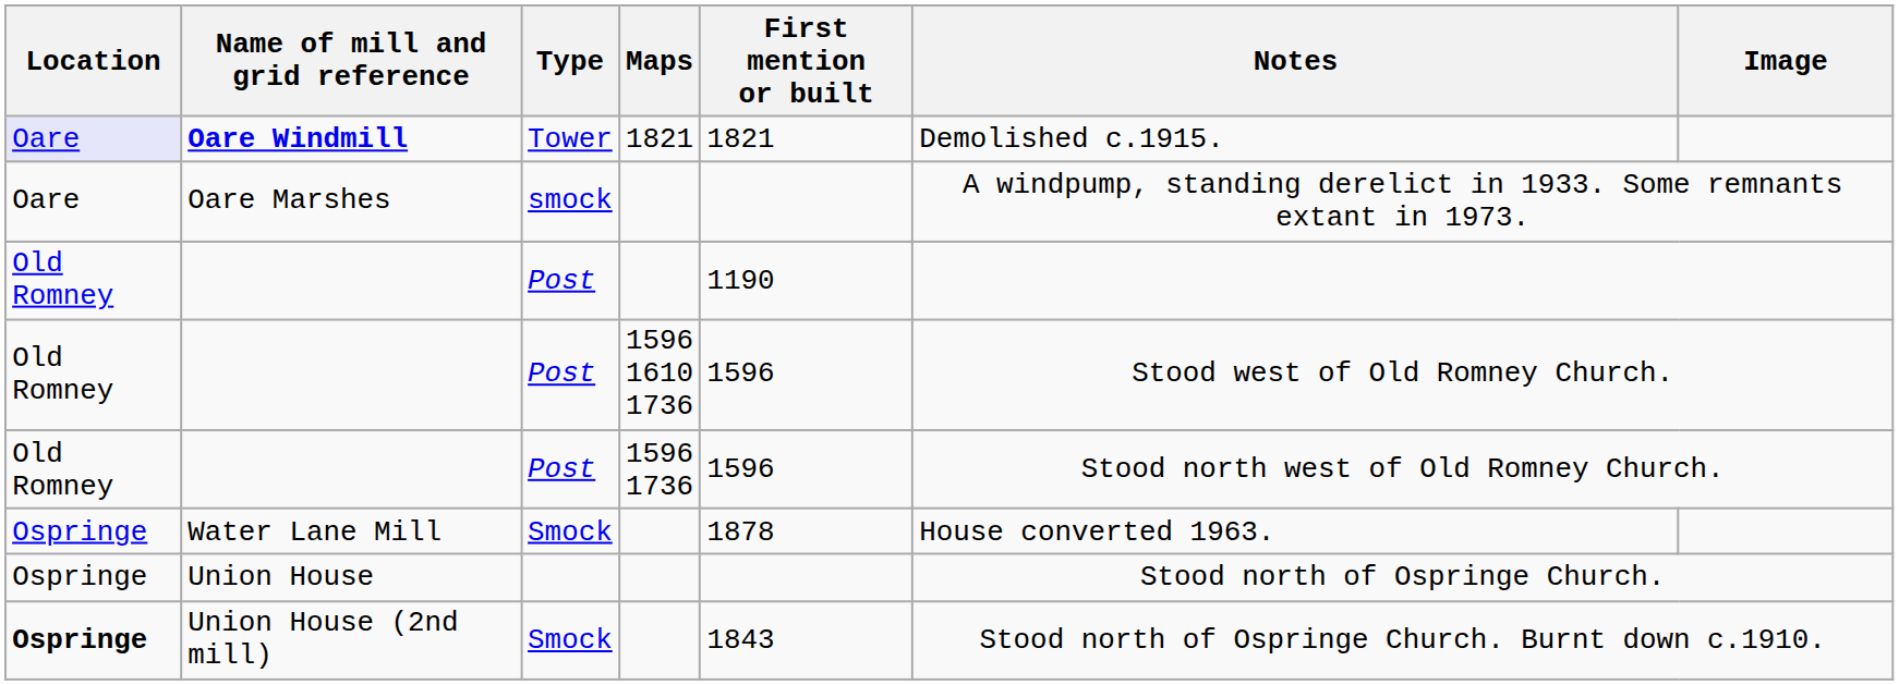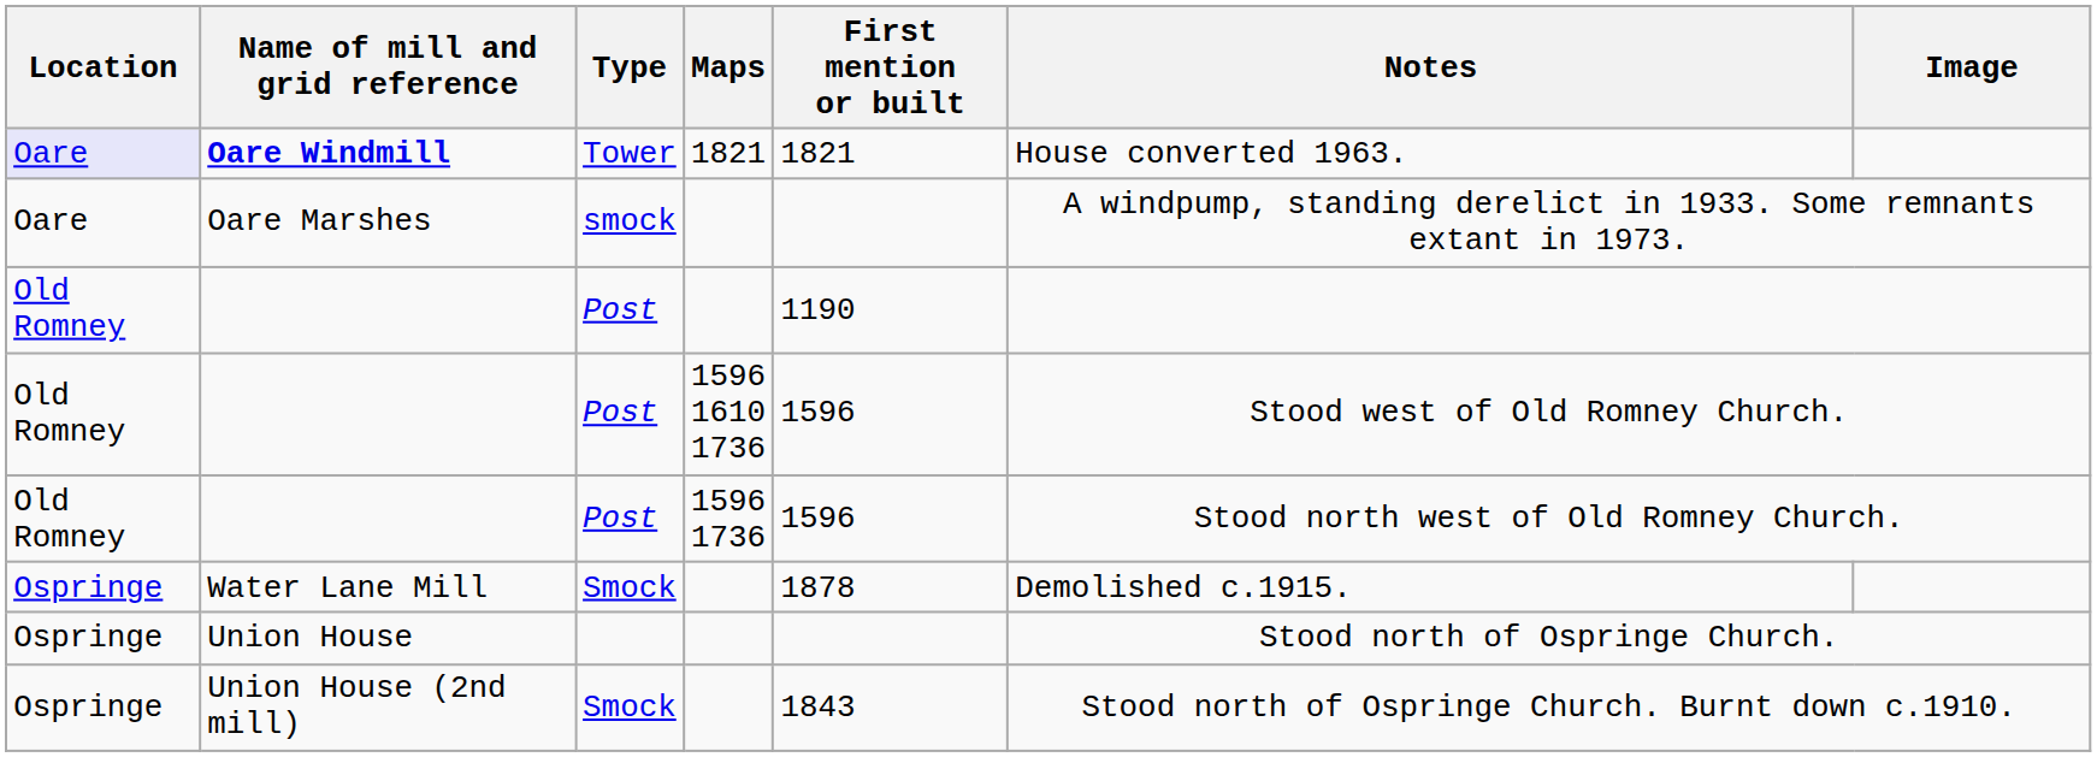Oare Windmill | Notes: Demolished c.1915. -> House converted 1963.
Water Lane Mill | Notes: House converted 1963. -> Demolished c.1915.
Union House (2nd mill) | Location: bold -> normal
